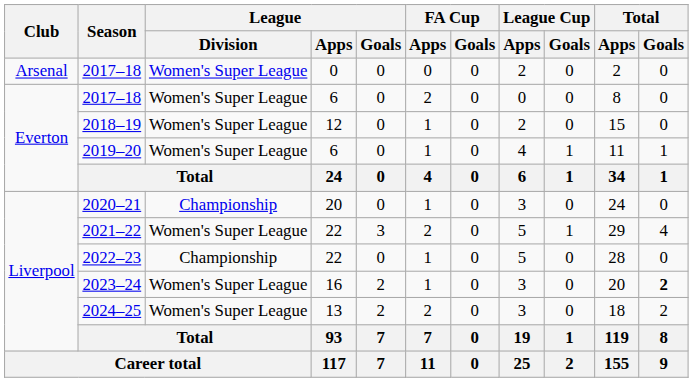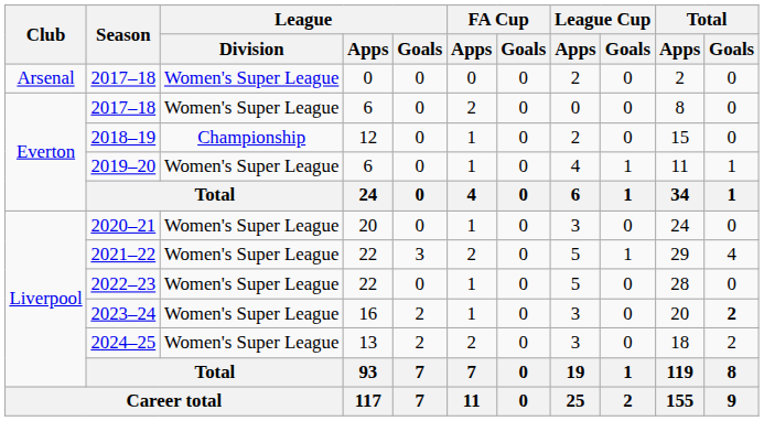2018–19 | League / Division: Women's Super League -> Championship
2020–21 | League / Division: Championship -> Women's Super League
2022–23 | League / Division: Championship -> Women's Super League
